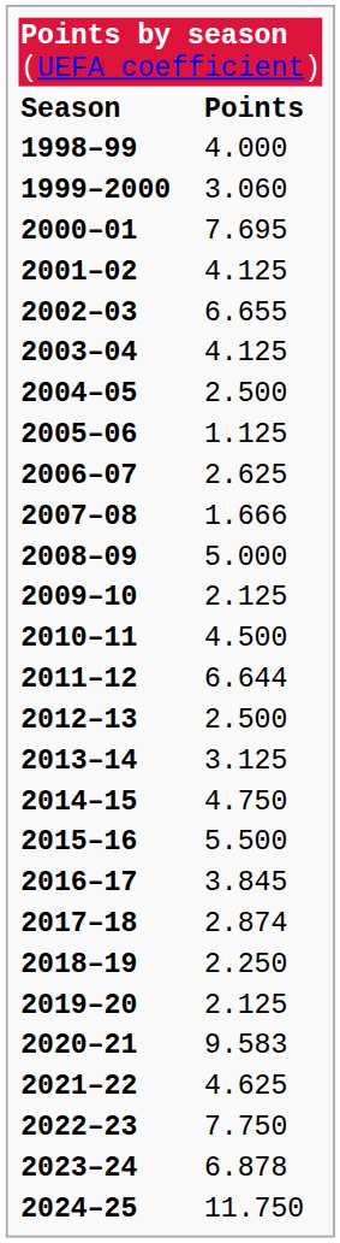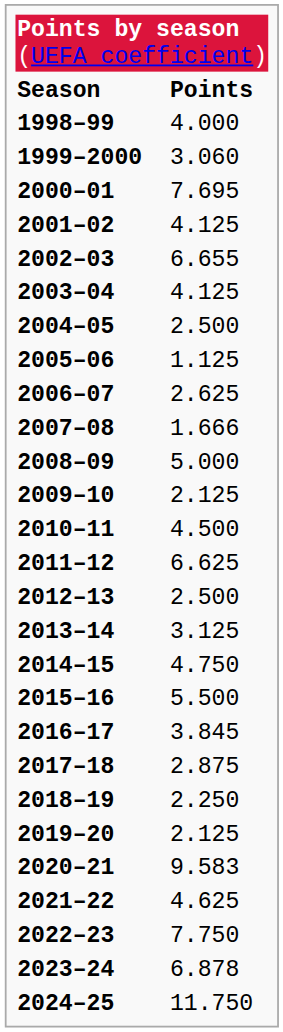2011–12 | column 2: 6.644 -> 6.625
2017–18 | column 2: 2.874 -> 2.875
